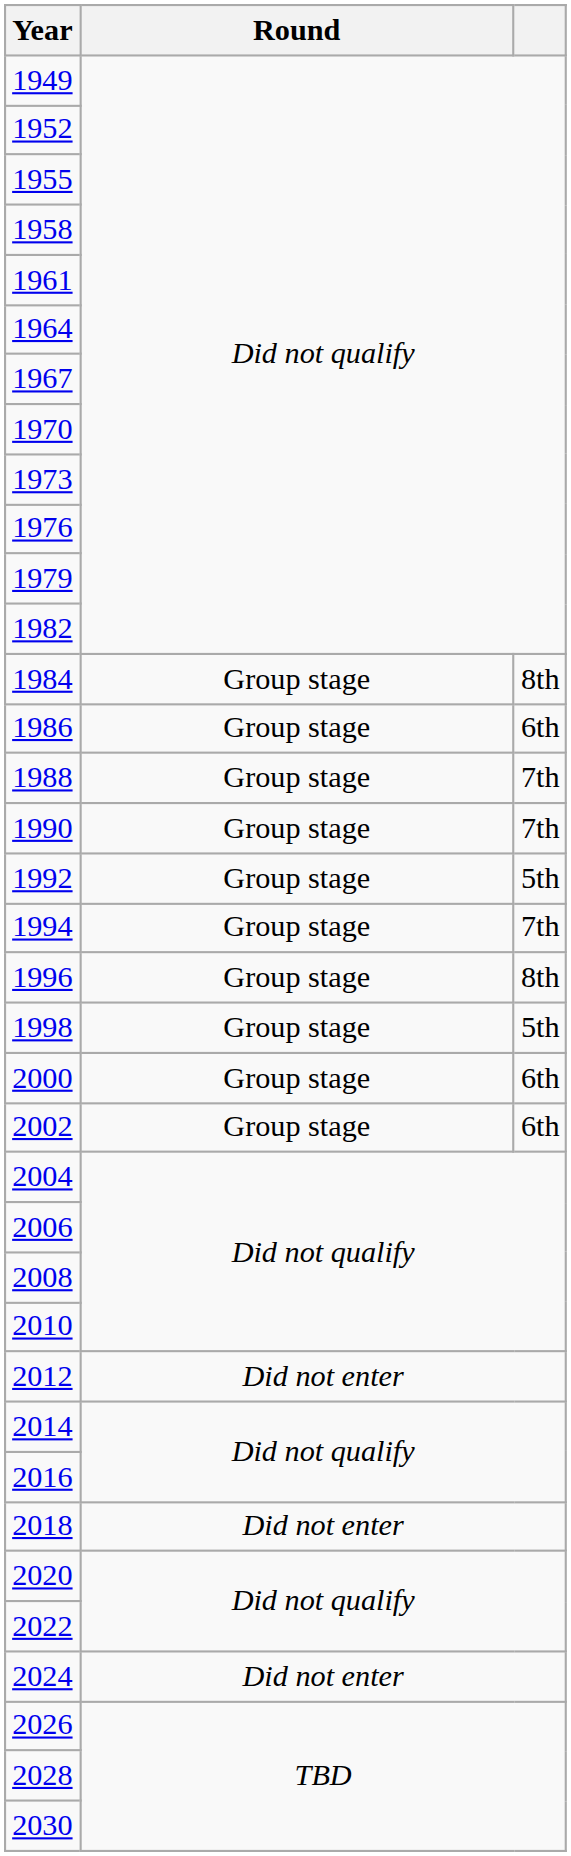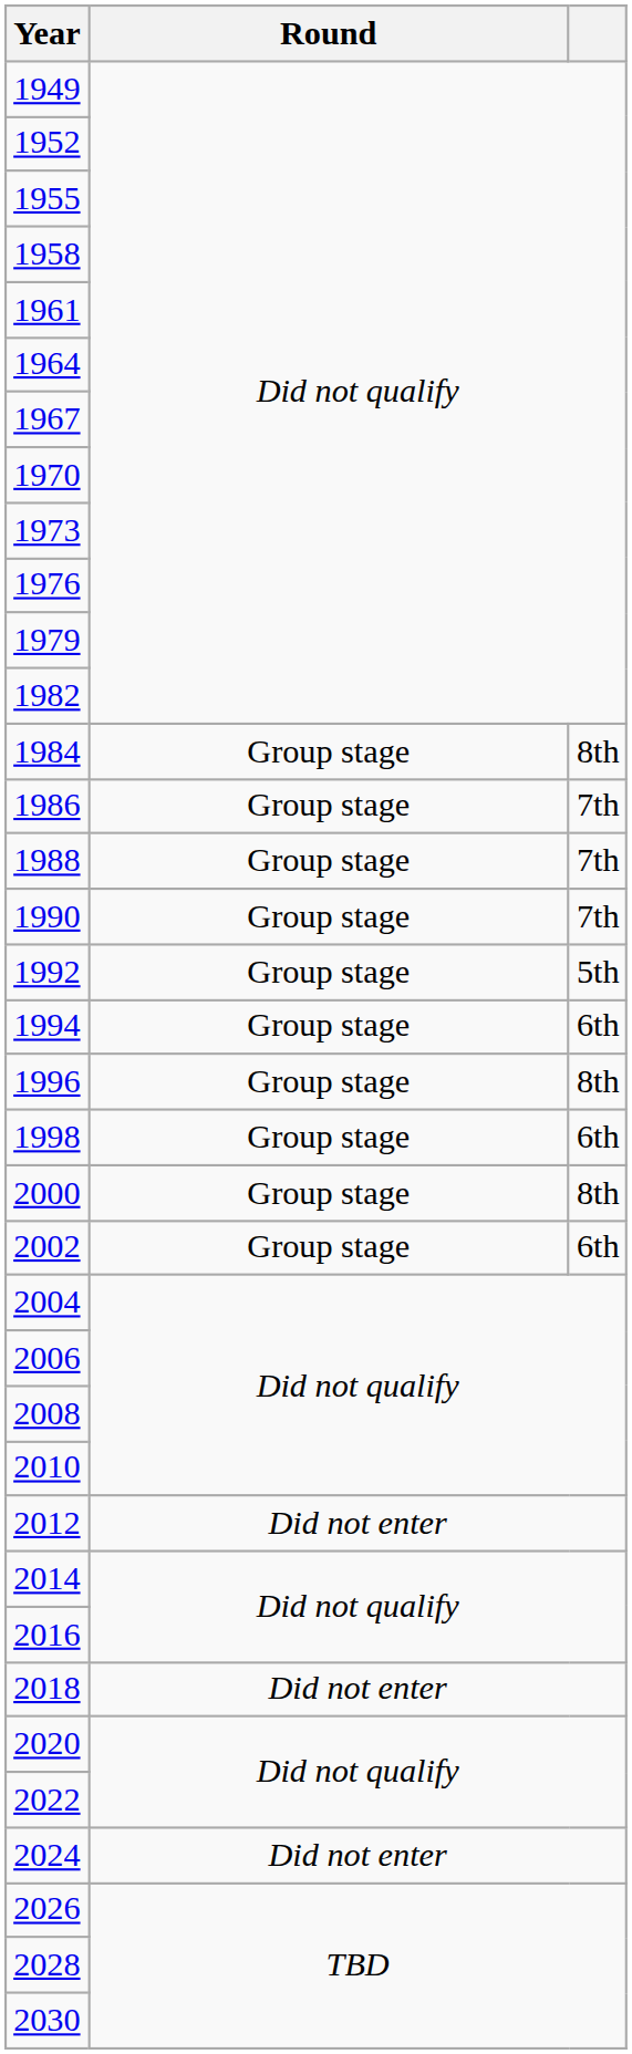1986 | column 3: 6th -> 7th
1994 | column 3: 7th -> 6th
1998 | column 3: 5th -> 6th
2000 | column 3: 6th -> 8th
